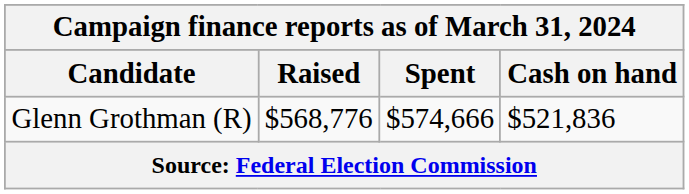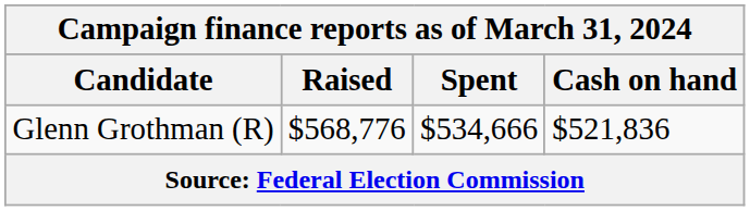Glenn Grothman (R) | Spent: $574,666 -> $534,666
